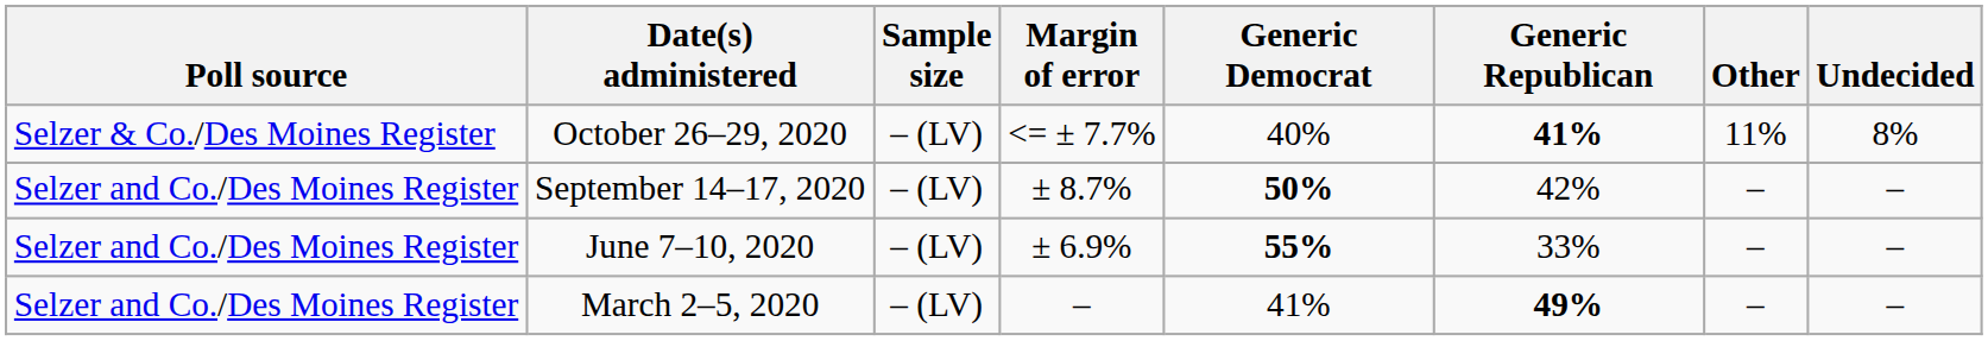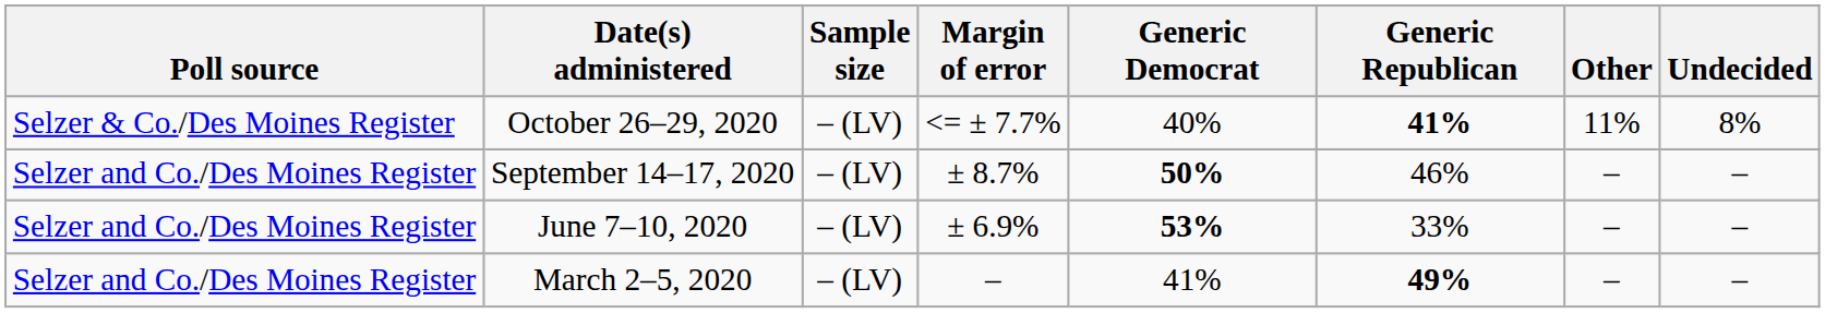September 14–17, 2020 | Generic Republican: 42% -> 46%
June 7–10, 2020 | Generic Democrat: 55% -> 53%
